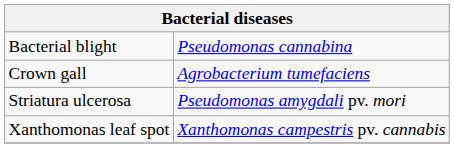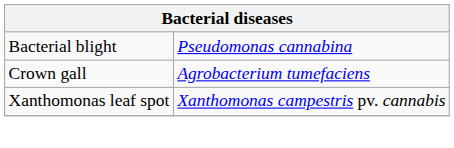- row: Striatura ulcerosa | Pseudomonas amygdali pv. mori
